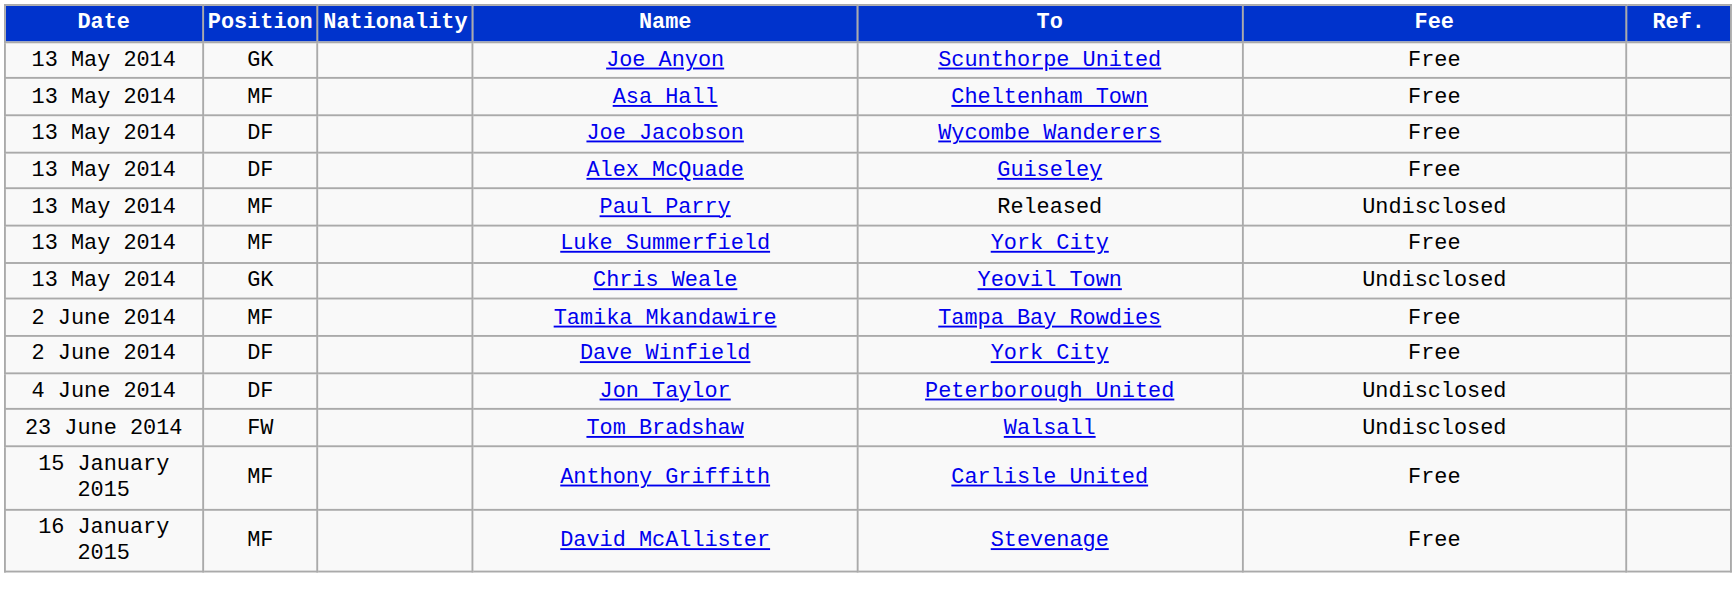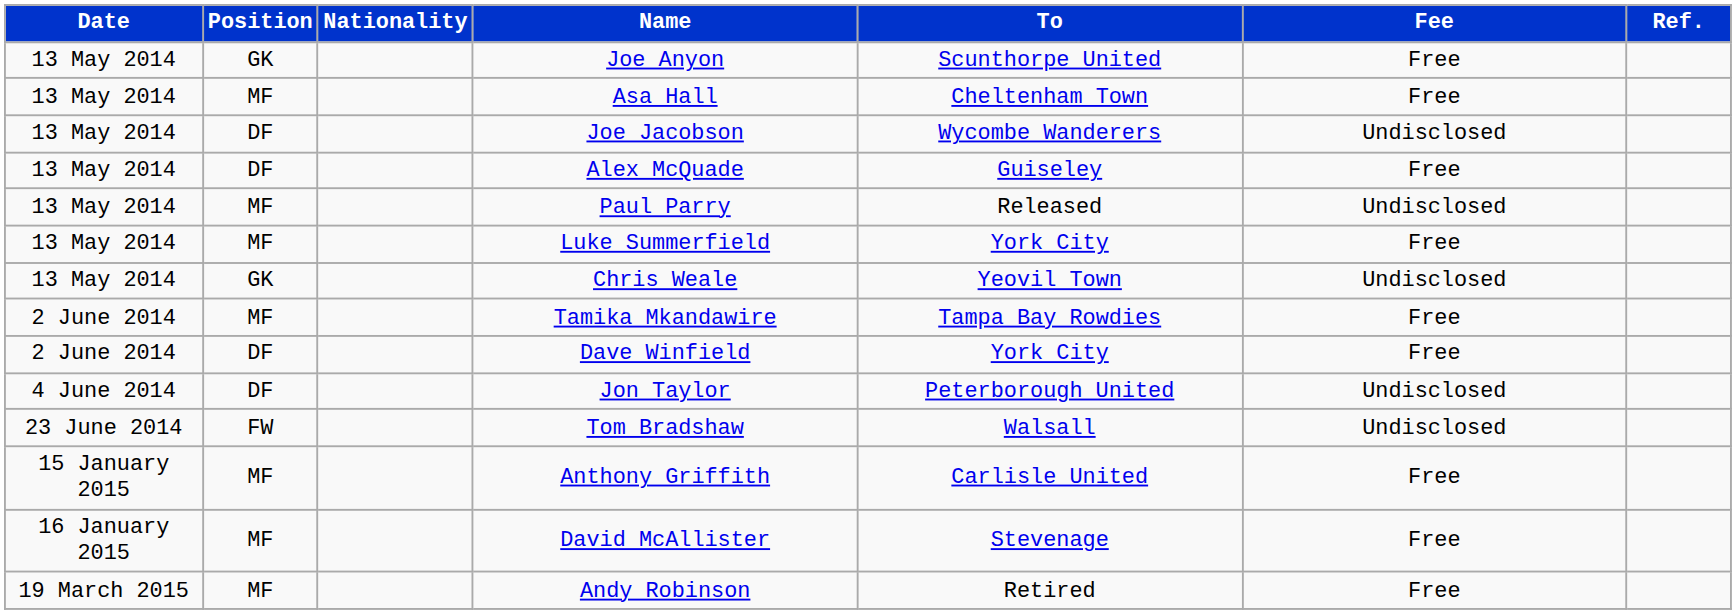Joe Jacobson | Fee: Free -> Undisclosed
+ row: 19 March 2015 | MF | Andy Robinson | Retired | Free
